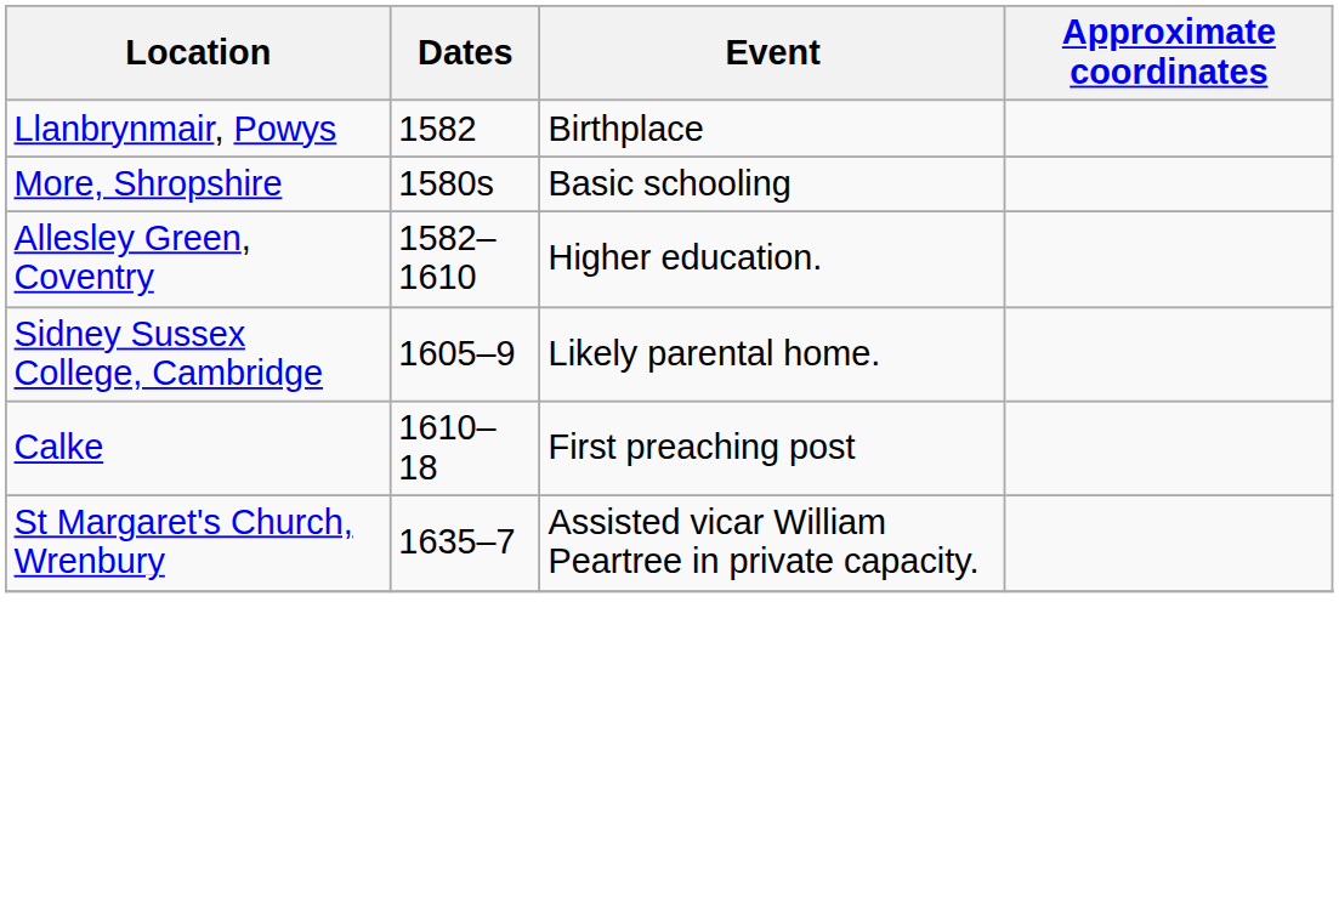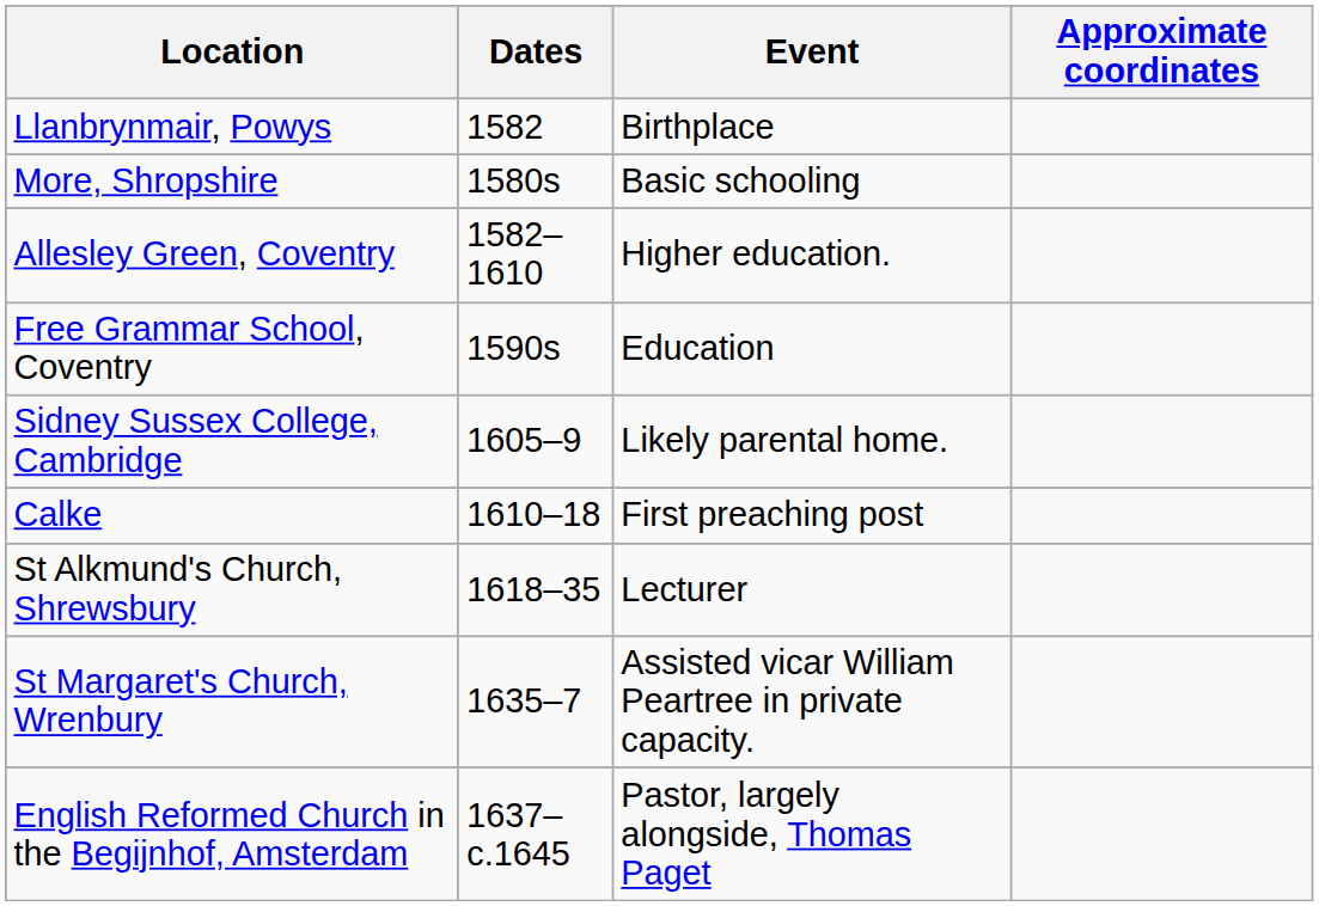+ row: Free Grammar School, Coventry | 1590s | Education
+ row: St Alkmund's Church, Shrewsbury | 1618–35 | Lecturer
+ row: English Reformed Church in the Begijnhof, Amsterdam | 1637–c.1645 | Pastor, largely alongside, Thomas Paget
